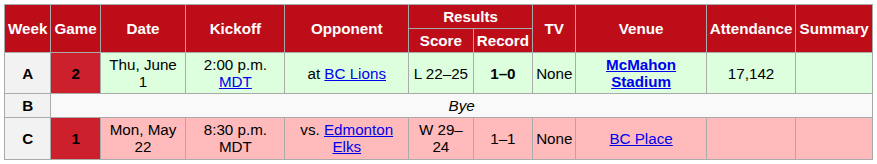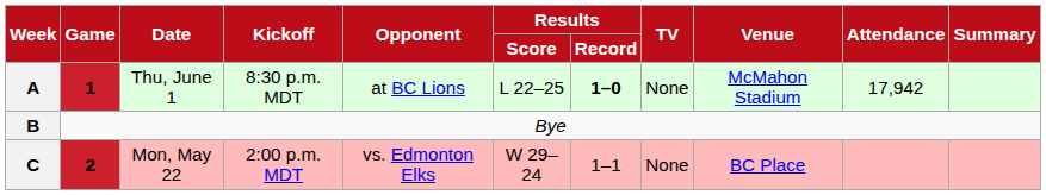A | Game: 2 -> 1
A | Kickoff: 2:00 p.m. MDT -> 8:30 p.m. MDT
A | Venue: bold -> normal
A | Attendance: 17,142 -> 17,942
C | Game: 1 -> 2
C | Kickoff: 8:30 p.m. MDT -> 2:00 p.m. MDT
